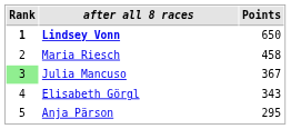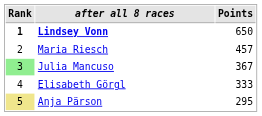Maria Riesch | Points: 458 -> 457
Elisabeth Görgl | Points: 343 -> 333
Anja Pärson | Rank: no background -> khaki background
